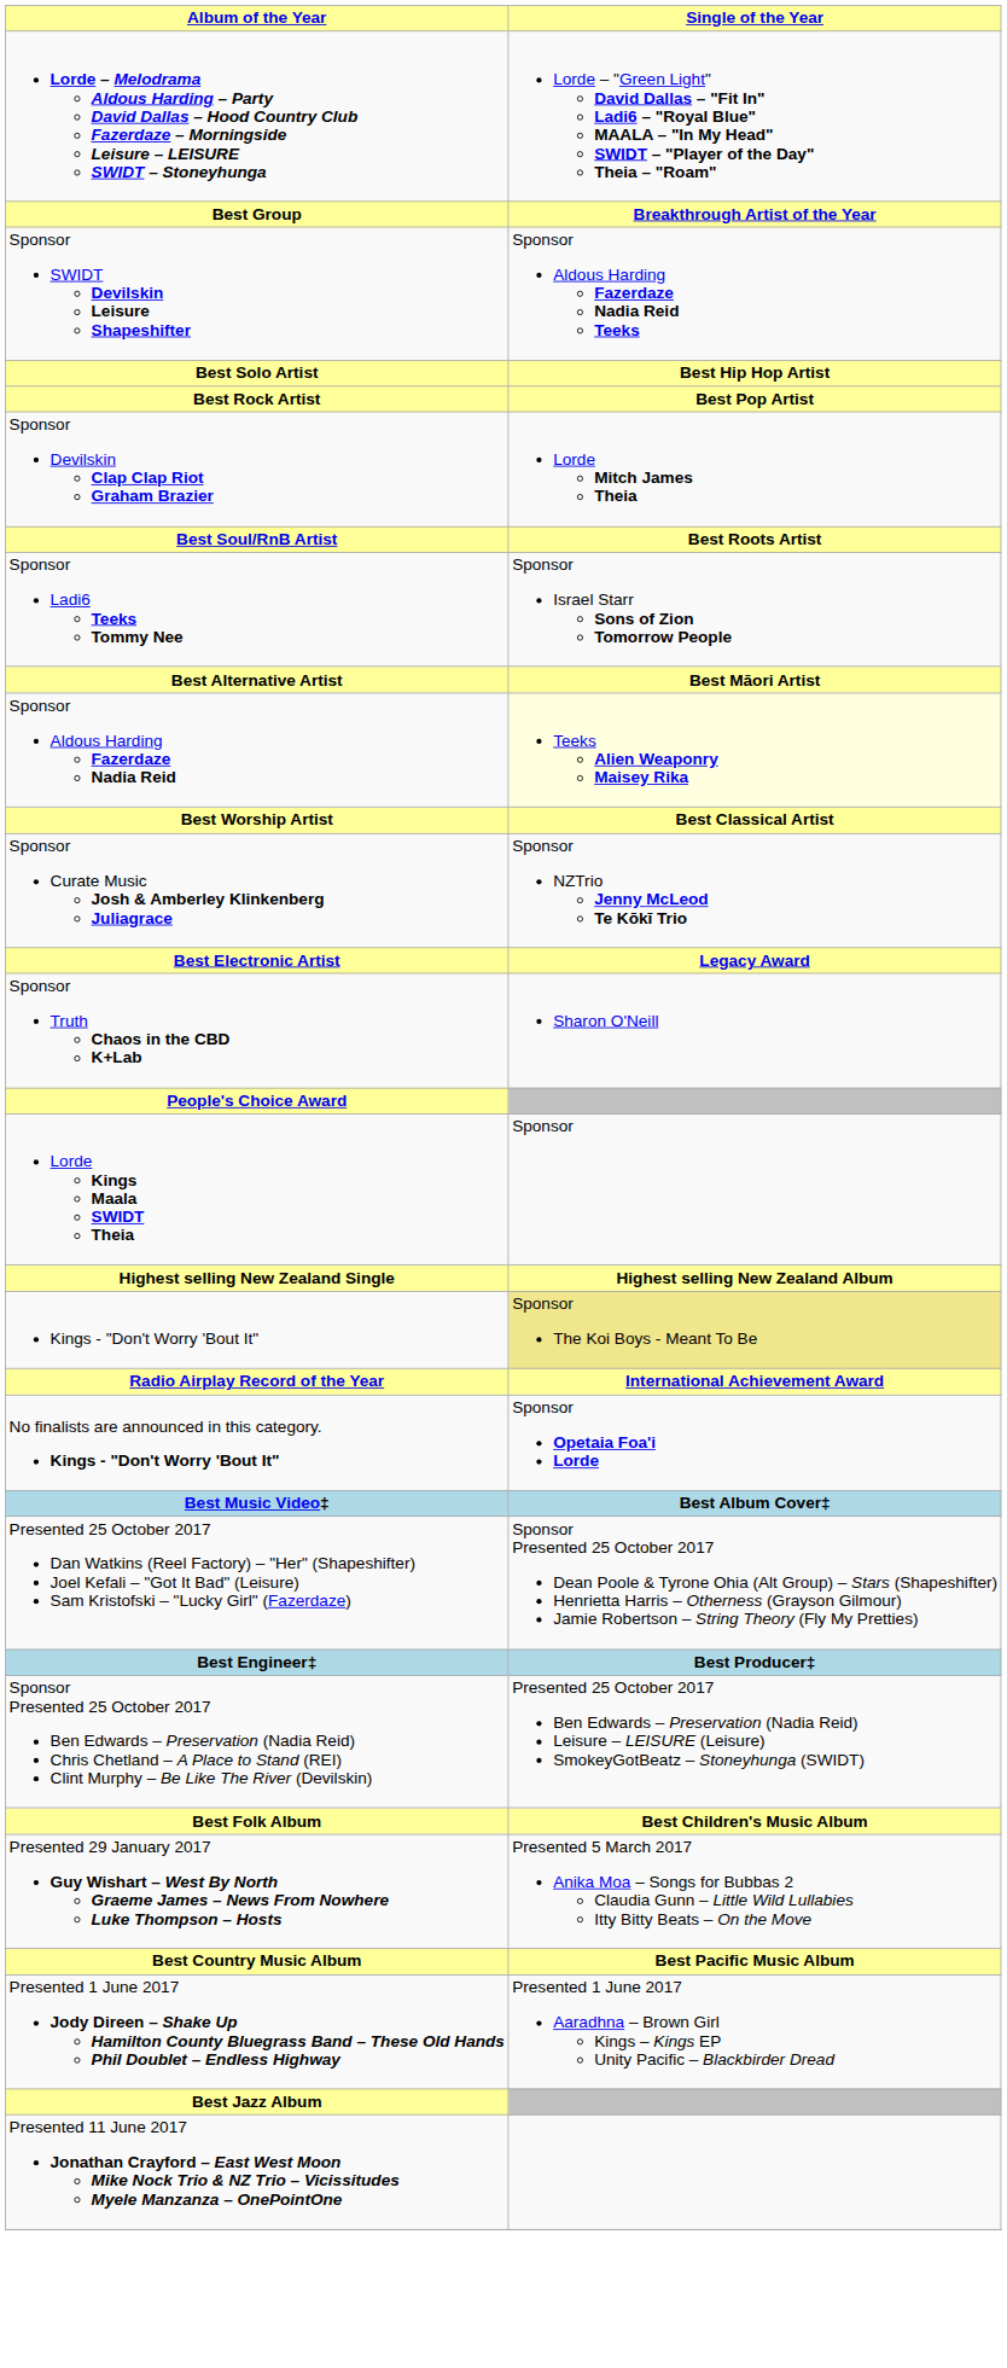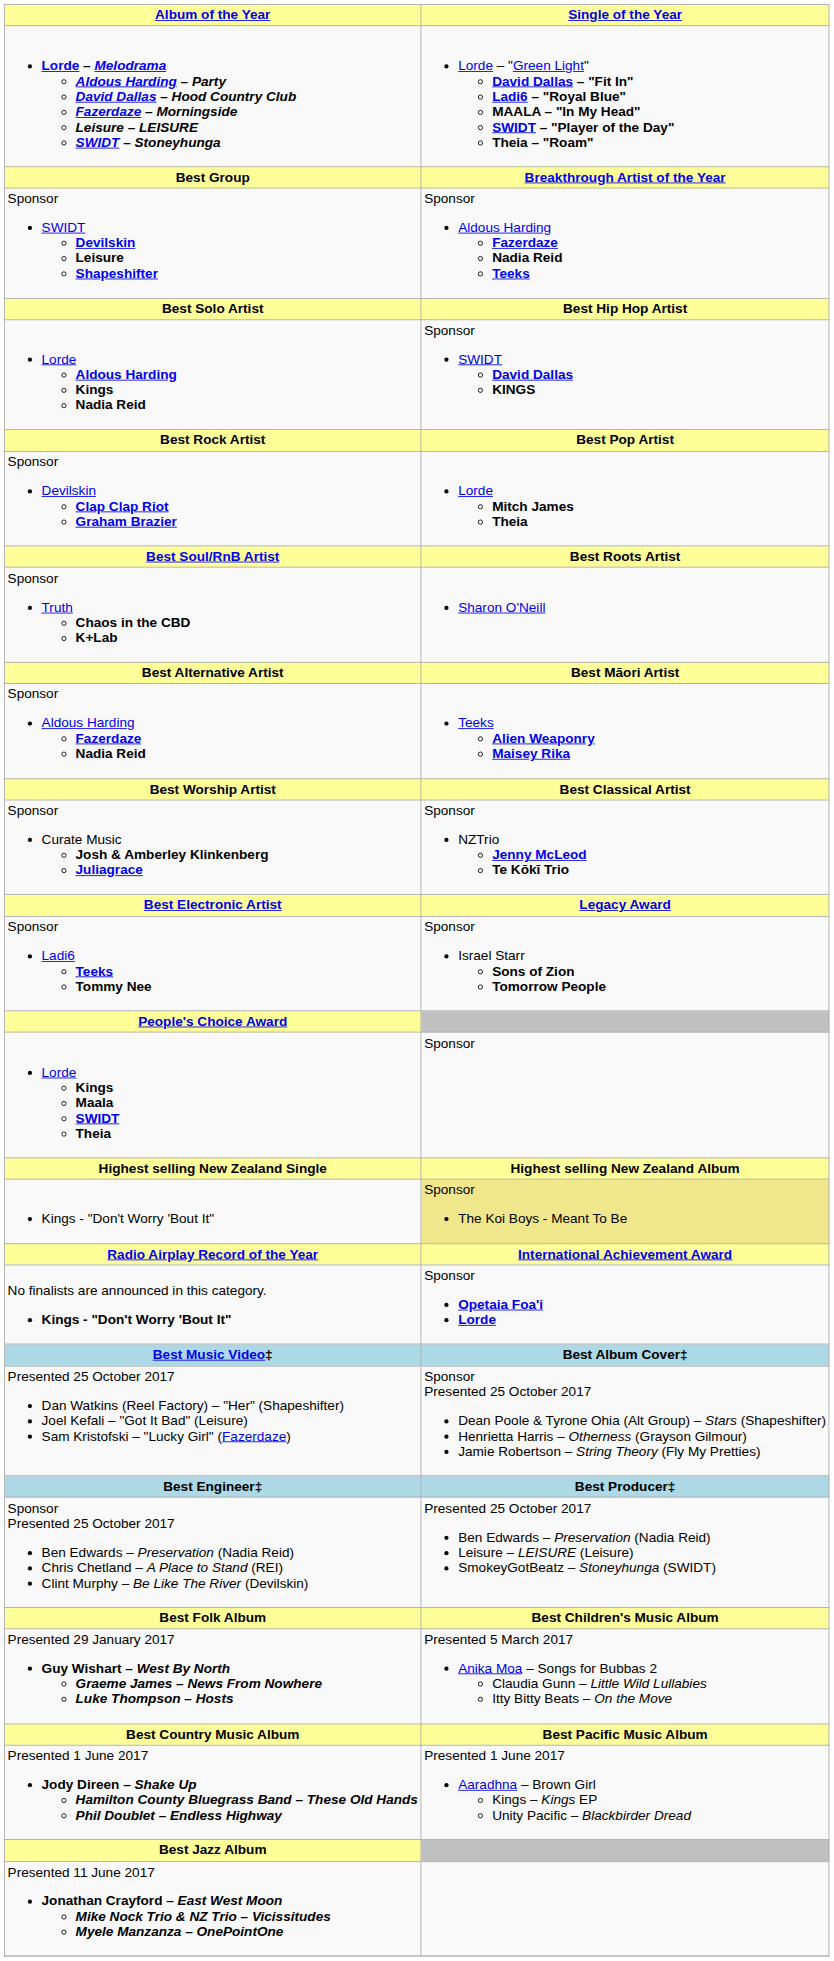+ row: Lorde Aldous Harding Kings Nadia Reid | Sponsor SWIDT David Dallas KINGS
rows swapped: Sponsor Ladi6 Teeks Tommy Nee <-> Sponsor Truth Chaos in the CBD K+Lab
Sponsor Aldous Harding Fazerdaze Nadia Reid | Single of the Year: lightyellow background -> no background
